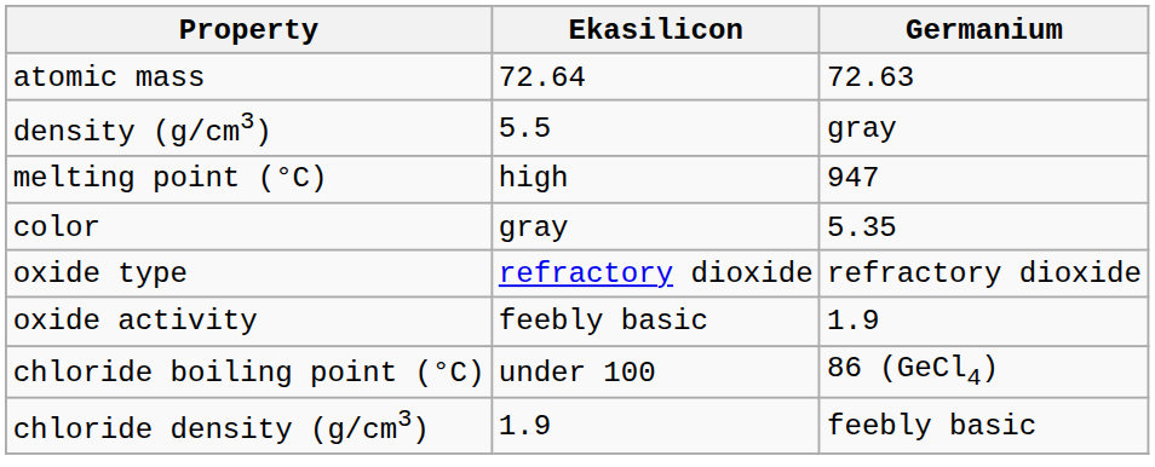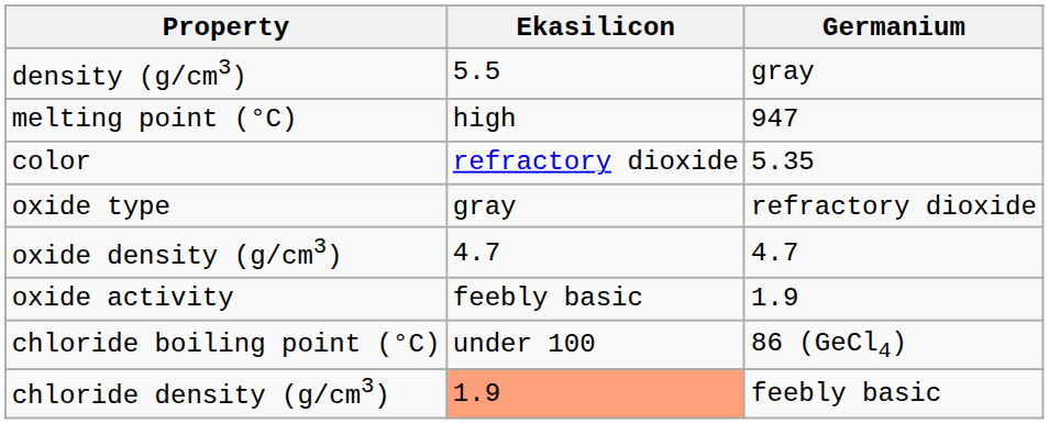- row: atomic mass | 72.64 | 72.63
color | Ekasilicon: gray -> refractory dioxide
oxide type | Ekasilicon: refractory dioxide -> gray
+ row: oxide density (g/cm3) | 4.7 | 4.7
chloride density (g/cm3) | Ekasilicon: no background -> lightsalmon background
